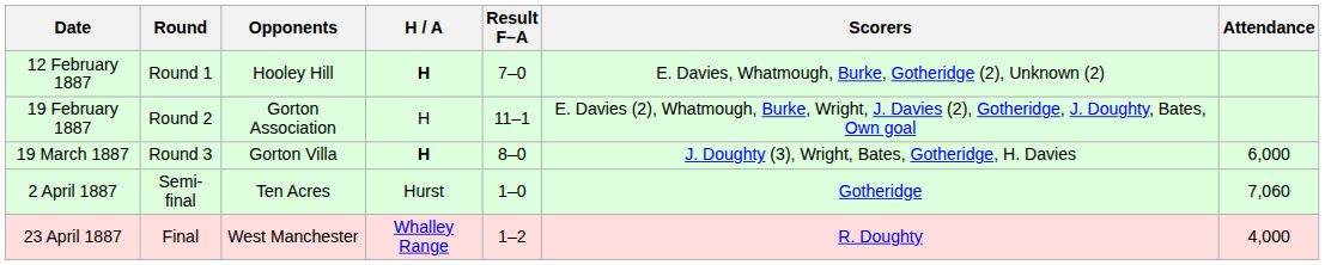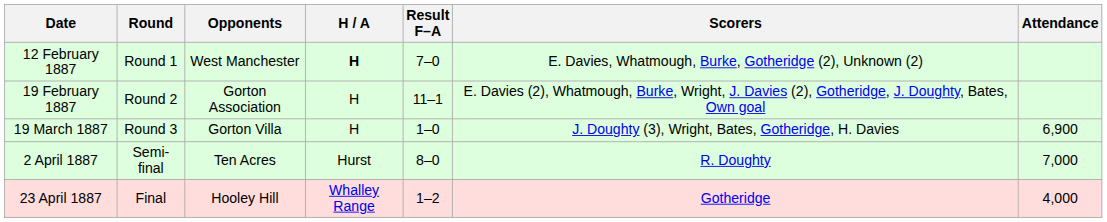12 February 1887 | Opponents: Hooley Hill -> West Manchester
19 March 1887 | H / A: bold -> normal
19 March 1887 | Result F–A: 8–0 -> 1–0
19 March 1887 | Attendance: 6,000 -> 6,900
2 April 1887 | Result F–A: 1–0 -> 8–0
2 April 1887 | Scorers: Gotheridge -> R. Doughty
2 April 1887 | Attendance: 7,060 -> 7,000
23 April 1887 | Opponents: West Manchester -> Hooley Hill
23 April 1887 | Scorers: R. Doughty -> Gotheridge
